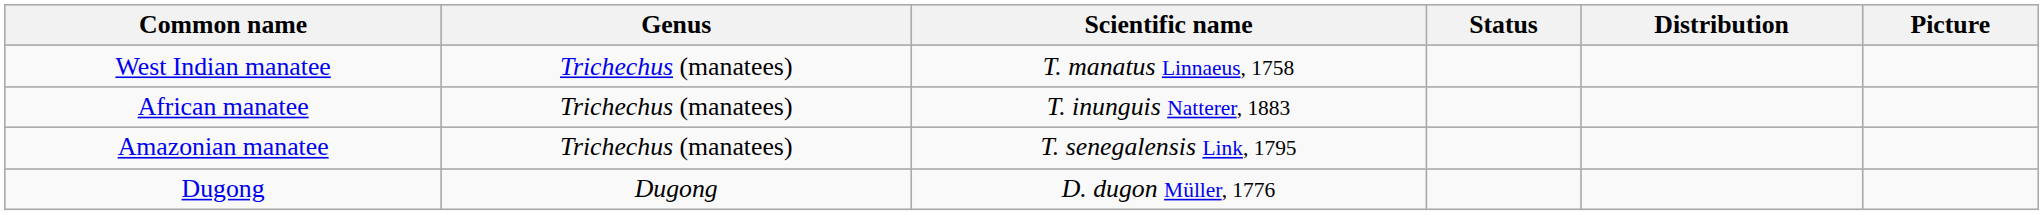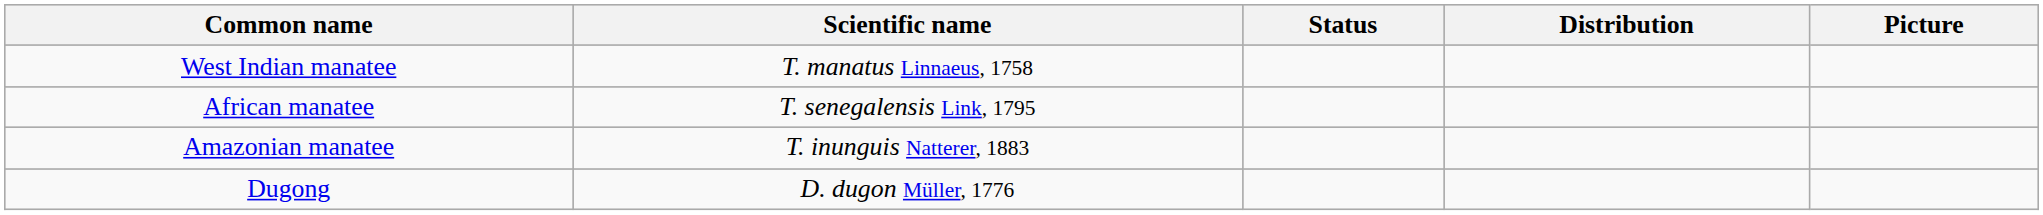- column: Genus | Trichechus (manatees) | Trichechus (manatees) | Trichechus (manatees) | Dugong
African manatee | Scientific name: T. inunguis Natterer, 1883 -> T. senegalensis Link, 1795
Amazonian manatee | Scientific name: T. senegalensis Link, 1795 -> T. inunguis Natterer, 1883
